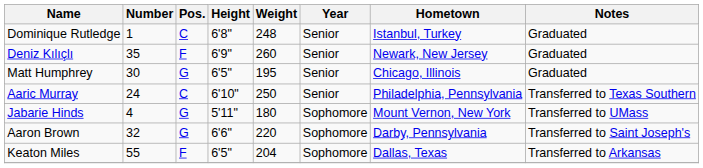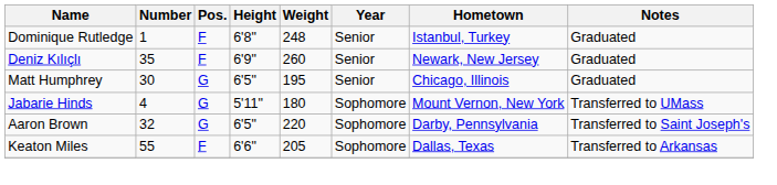Dominique Rutledge | Pos.: C -> F
- row: Aaric Murray | 24 | C | 6'10" | 250 | Senior | Philadelphia, Pennsylvania | Transferred to Texas Southern
Aaron Brown | Height: 6'6" -> 6'5"
Keaton Miles | Height: 6'5" -> 6'6"
Keaton Miles | Weight: 204 -> 205
